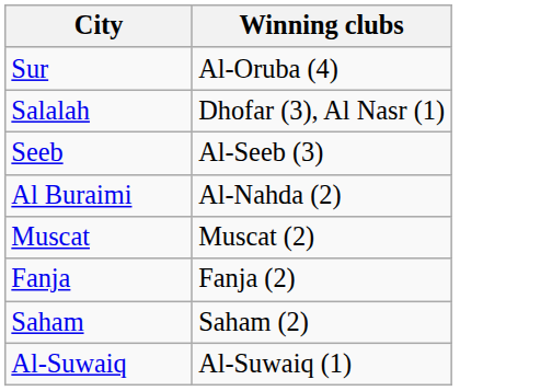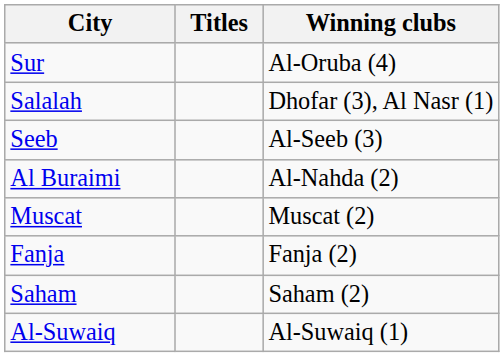+ column: Titles
